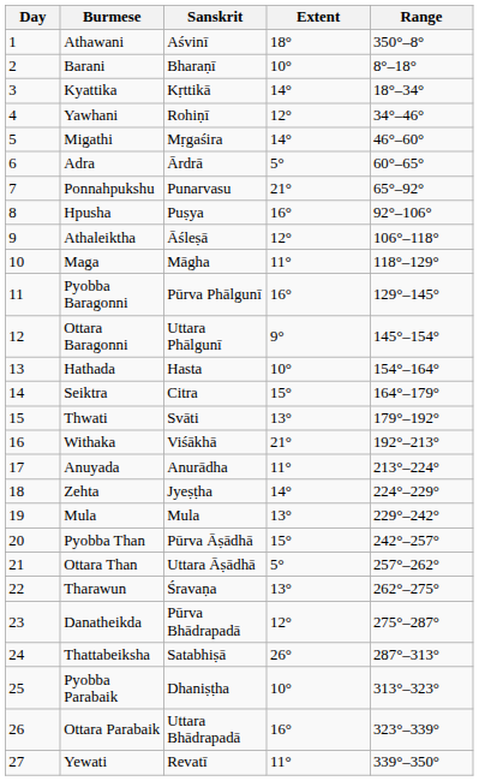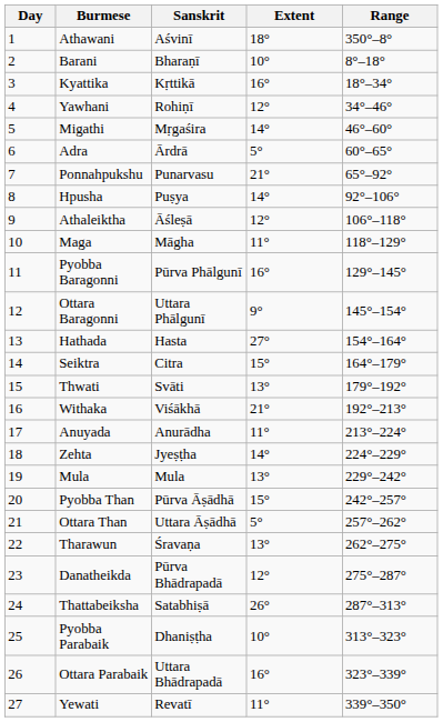Kyattika | Extent: 14° -> 16°
Hpusha | Extent: 16° -> 14°
Hathada | Extent: 10° -> 27°
